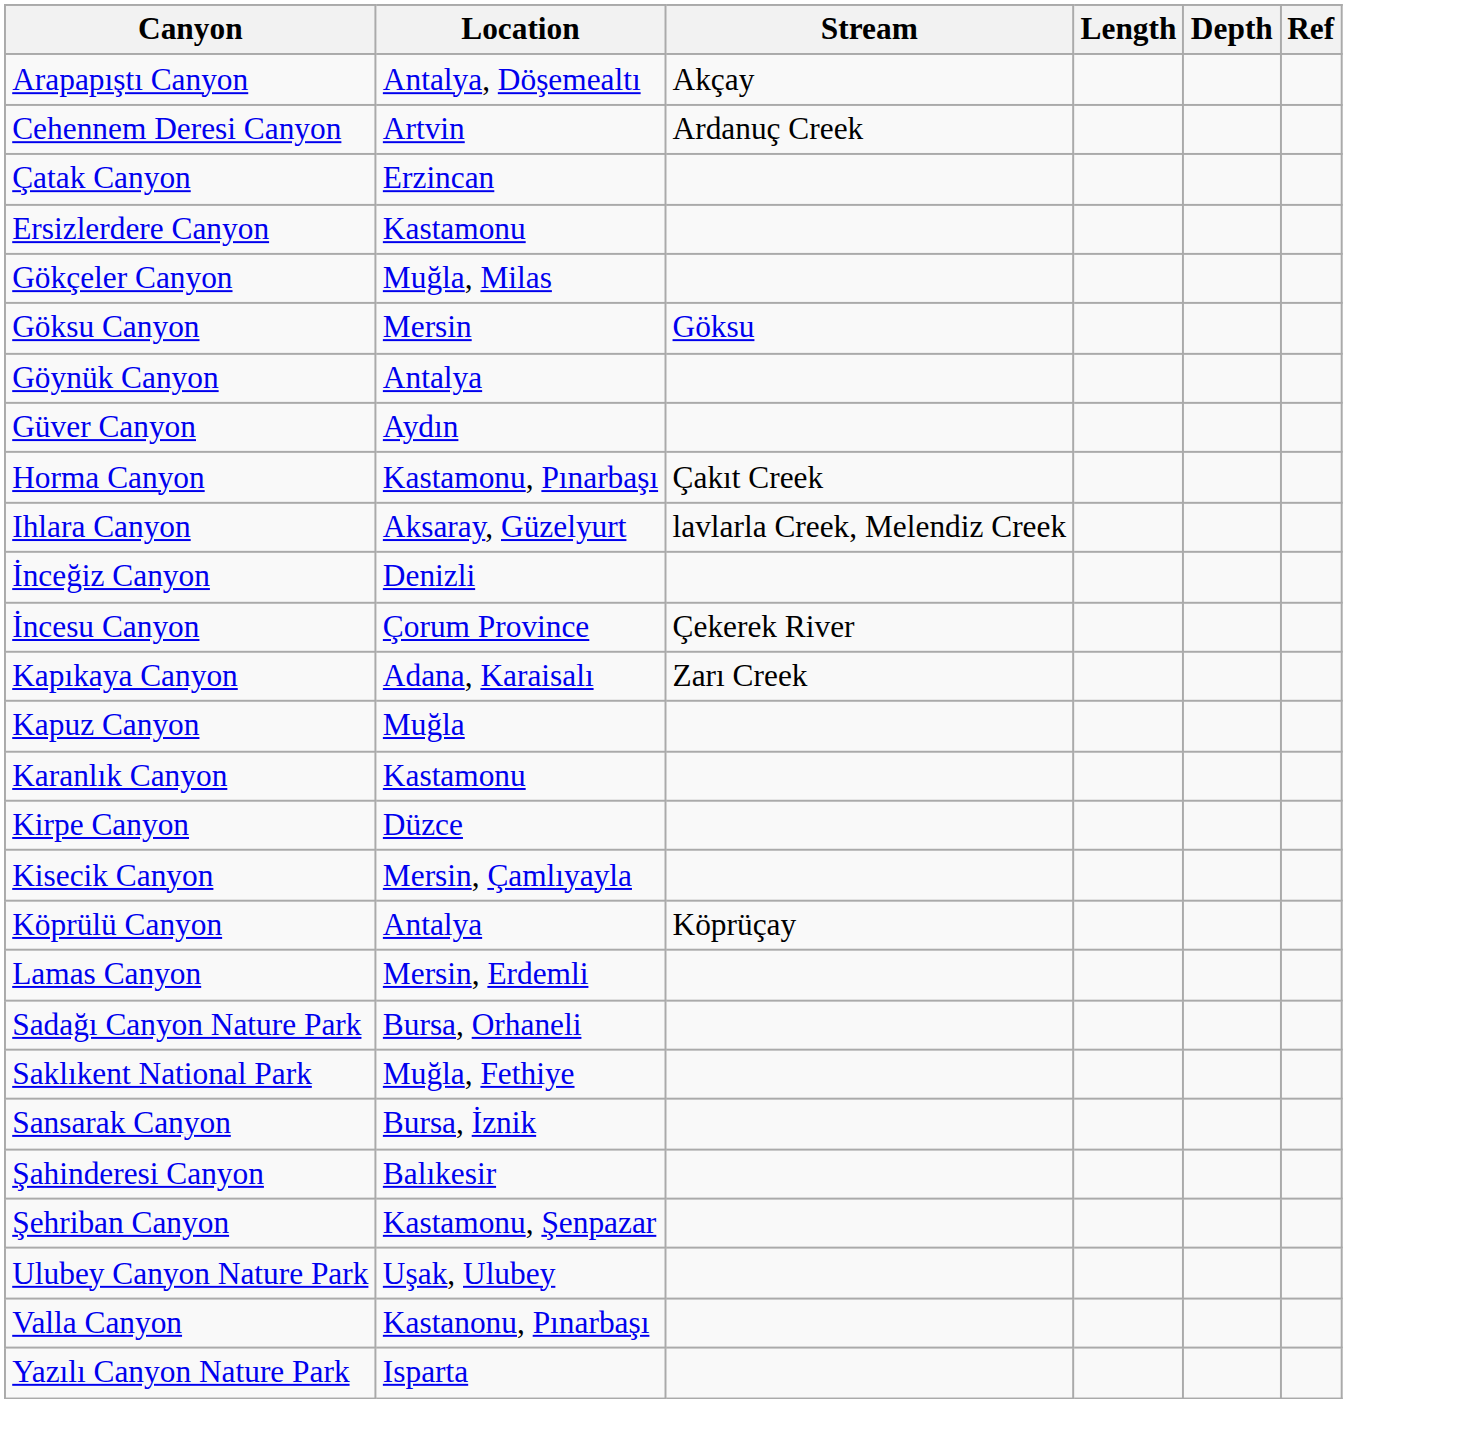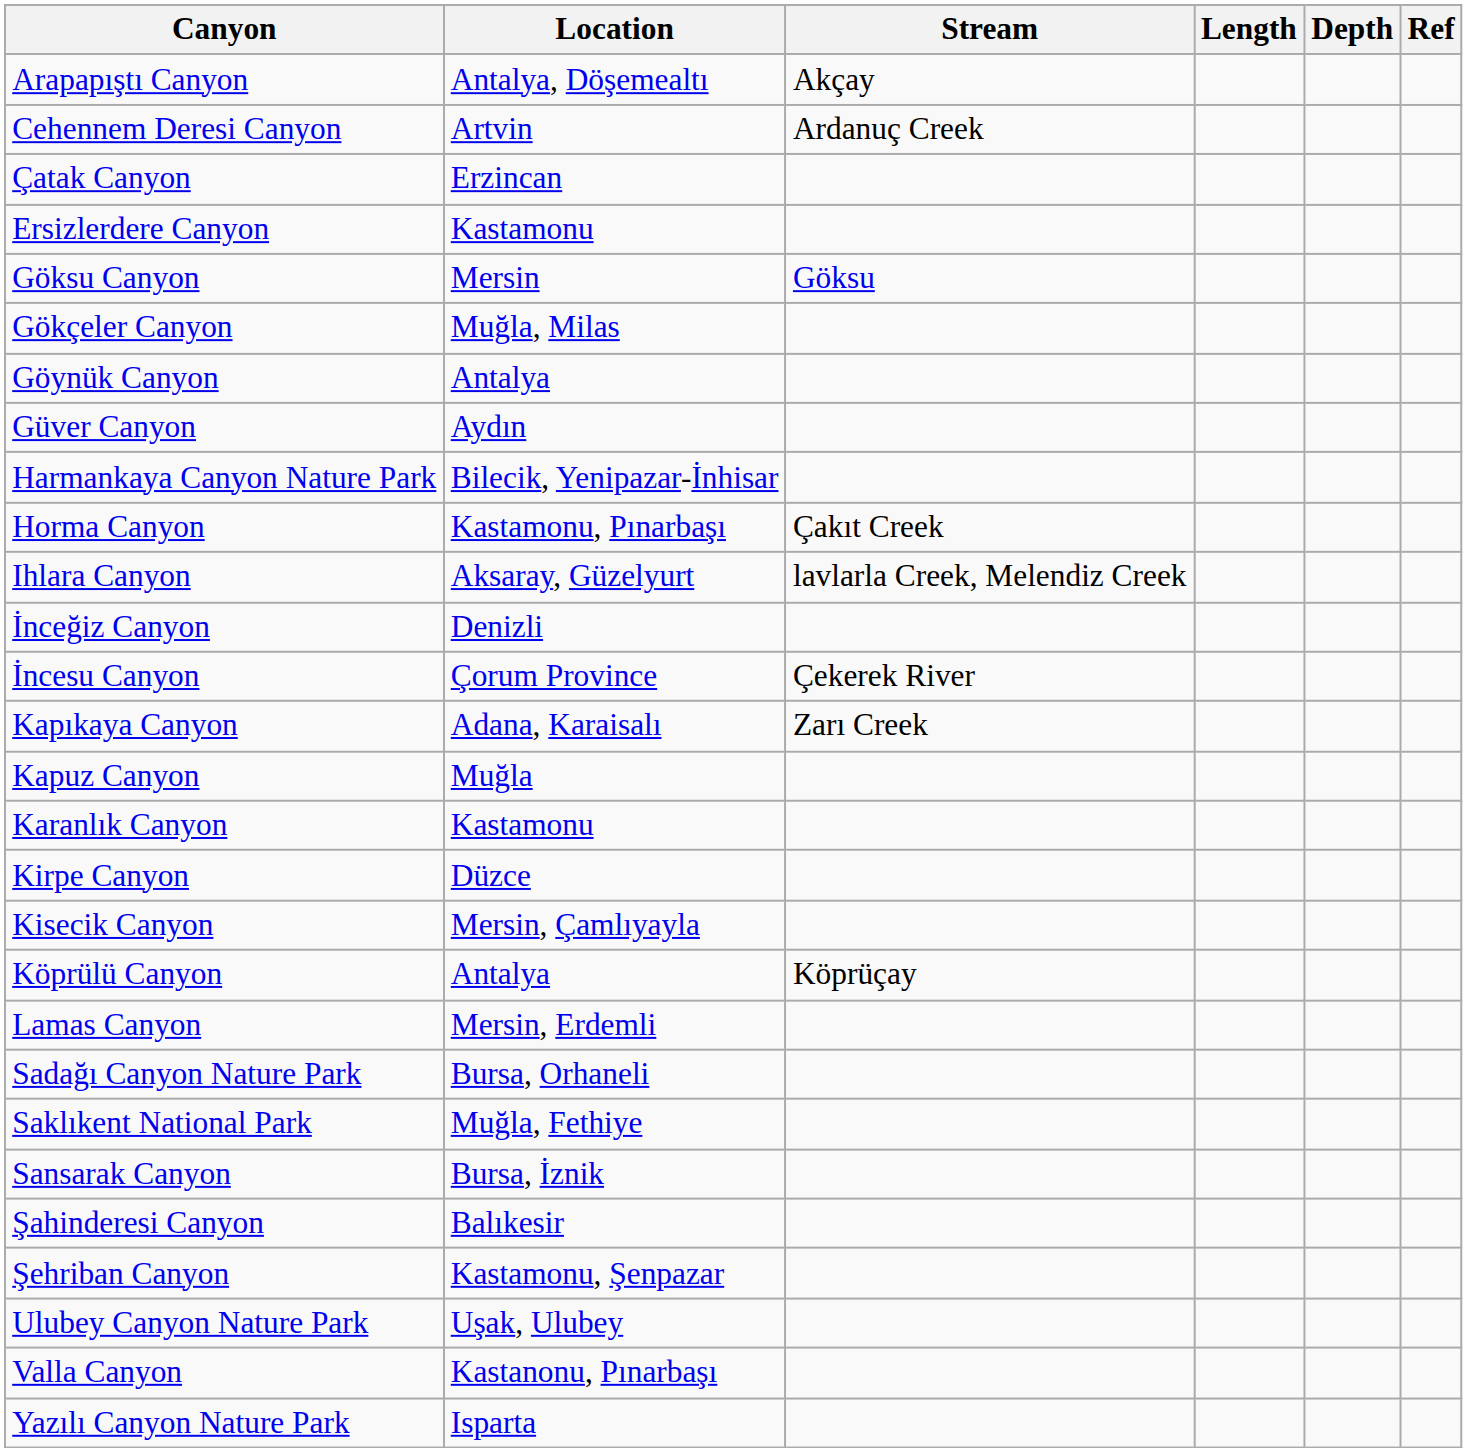rows swapped: Gökçeler Canyon <-> Göksu Canyon
+ row: Harmankaya Canyon Nature Park | Bilecik, Yenipazar-İnhisar
